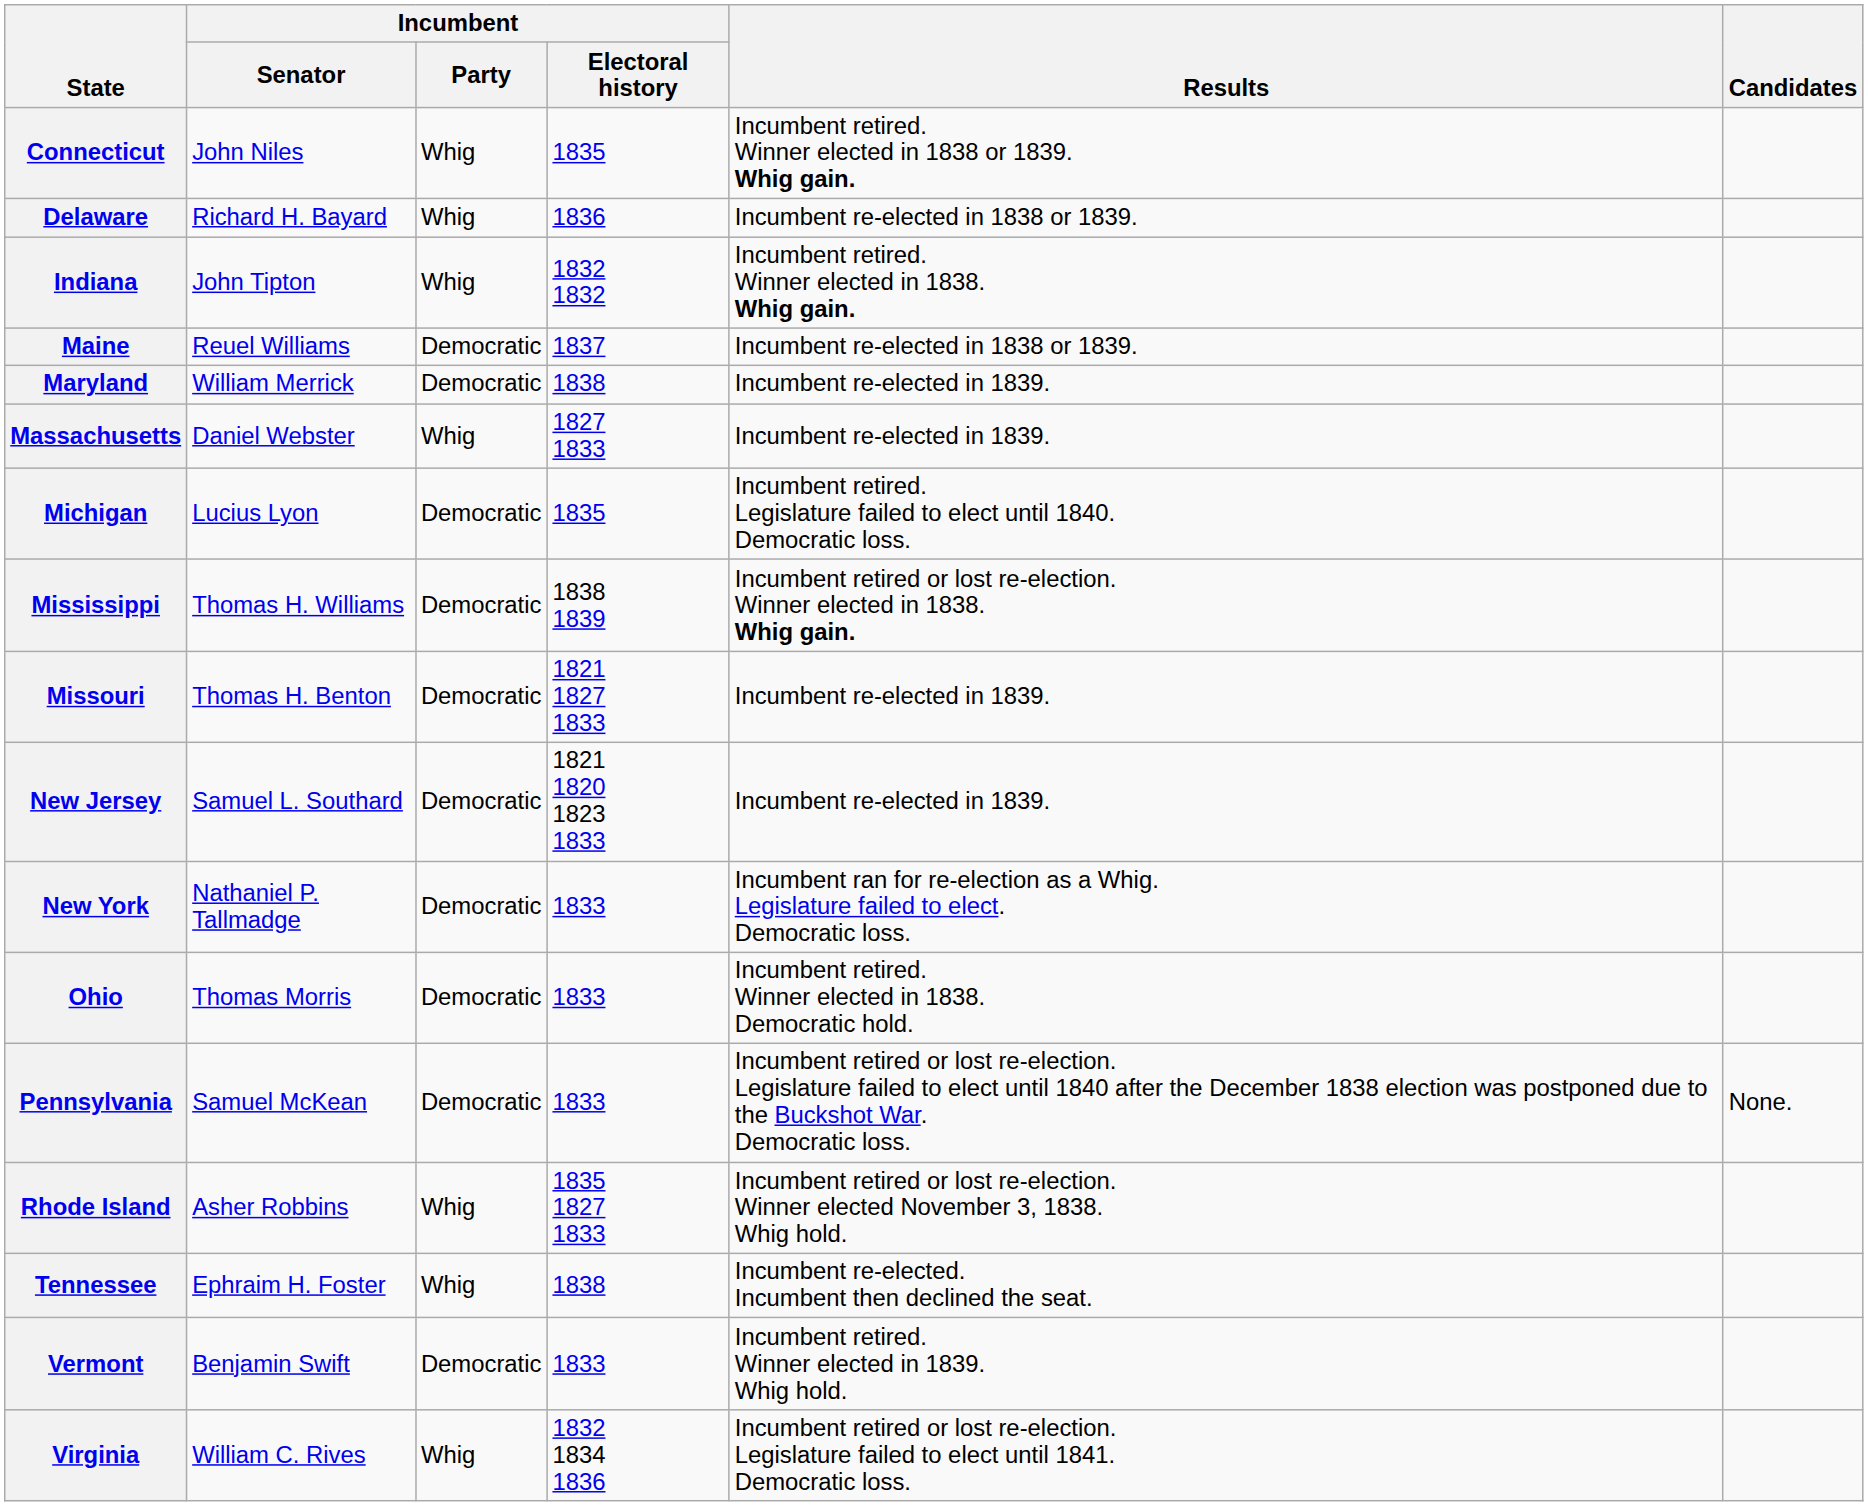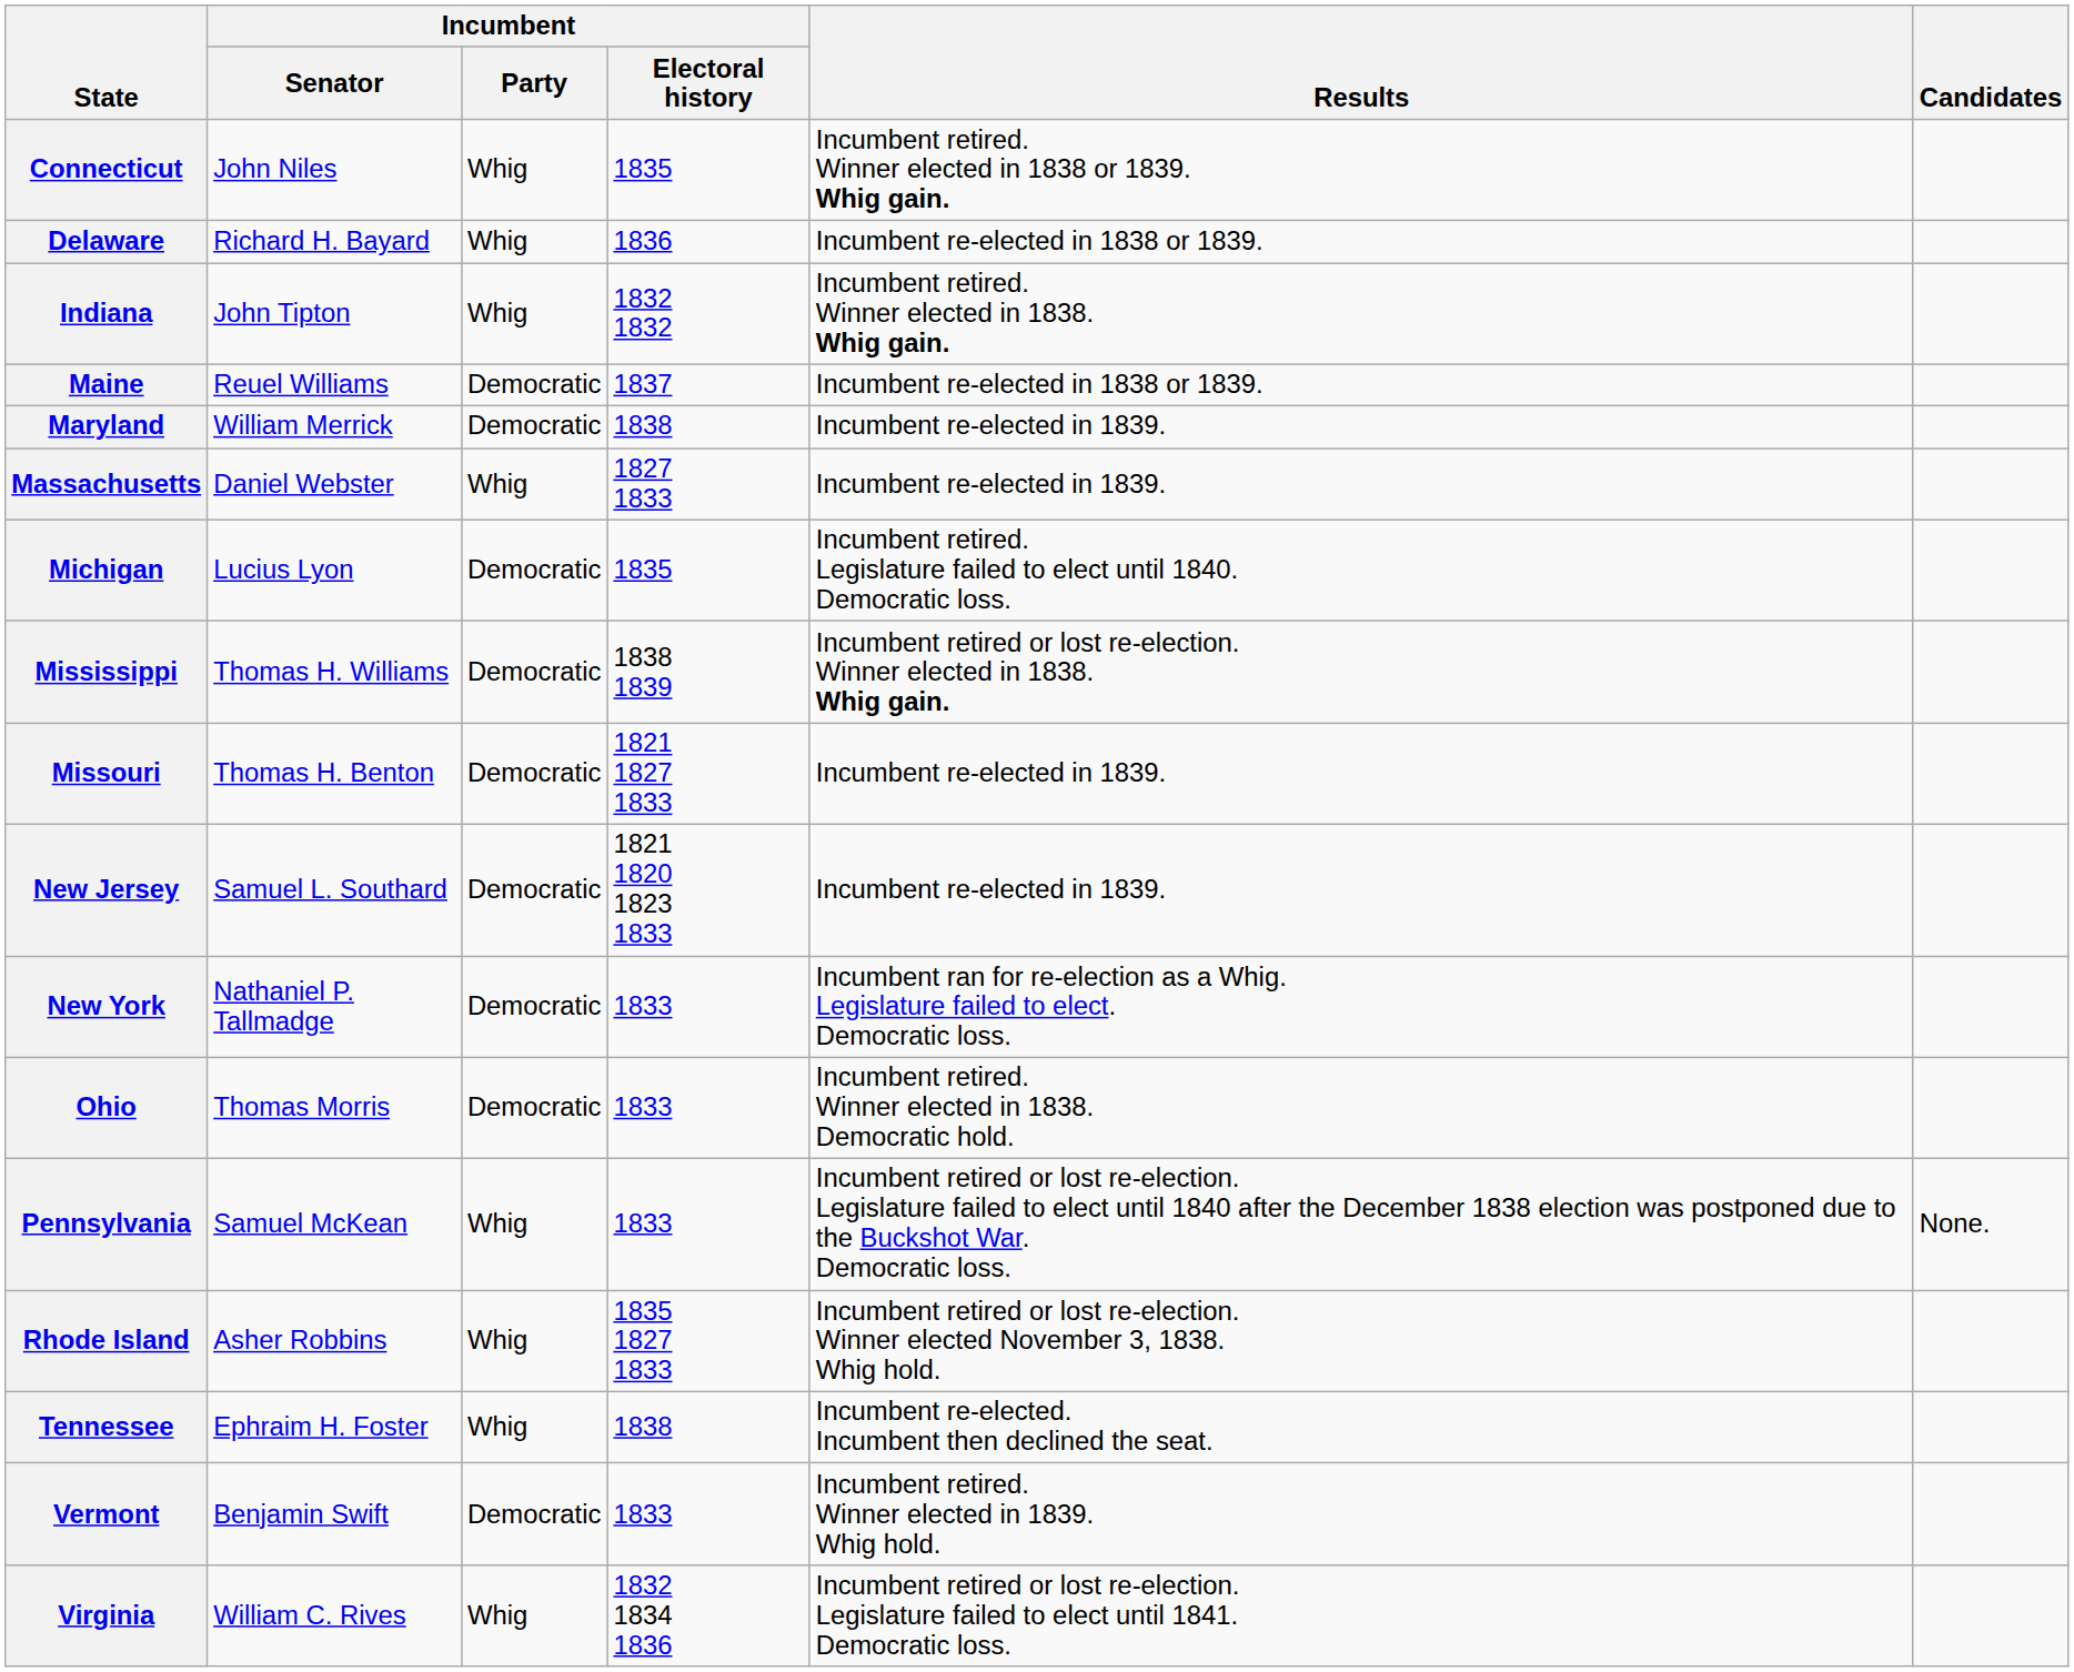Pennsylvania | Incumbent / Party: Democratic -> Whig
